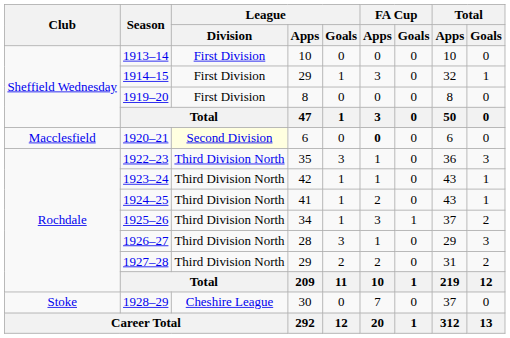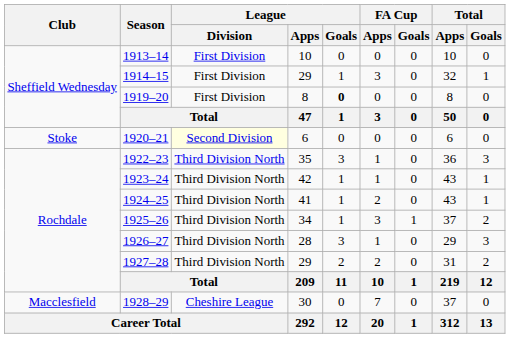1919–20 | League / Goals: normal -> bold
1920–21 | Club: Macclesfield -> Stoke
1920–21 | FA Cup / Apps: bold -> normal
1928–29 | Club: Stoke -> Macclesfield
